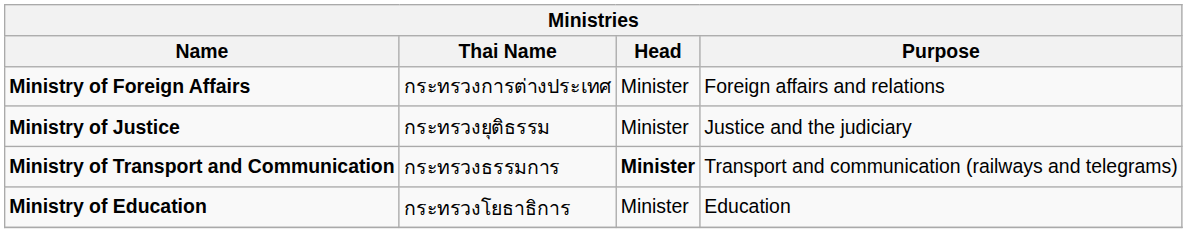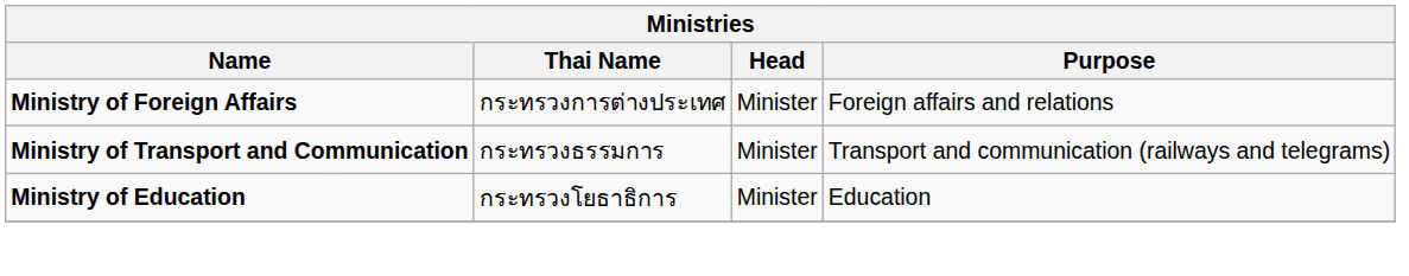- row: Ministry of Justice | กระทรวงยุติธรรม | Minister | Justice and the judiciary
Ministry of Transport and Communication | Head: bold -> normal
